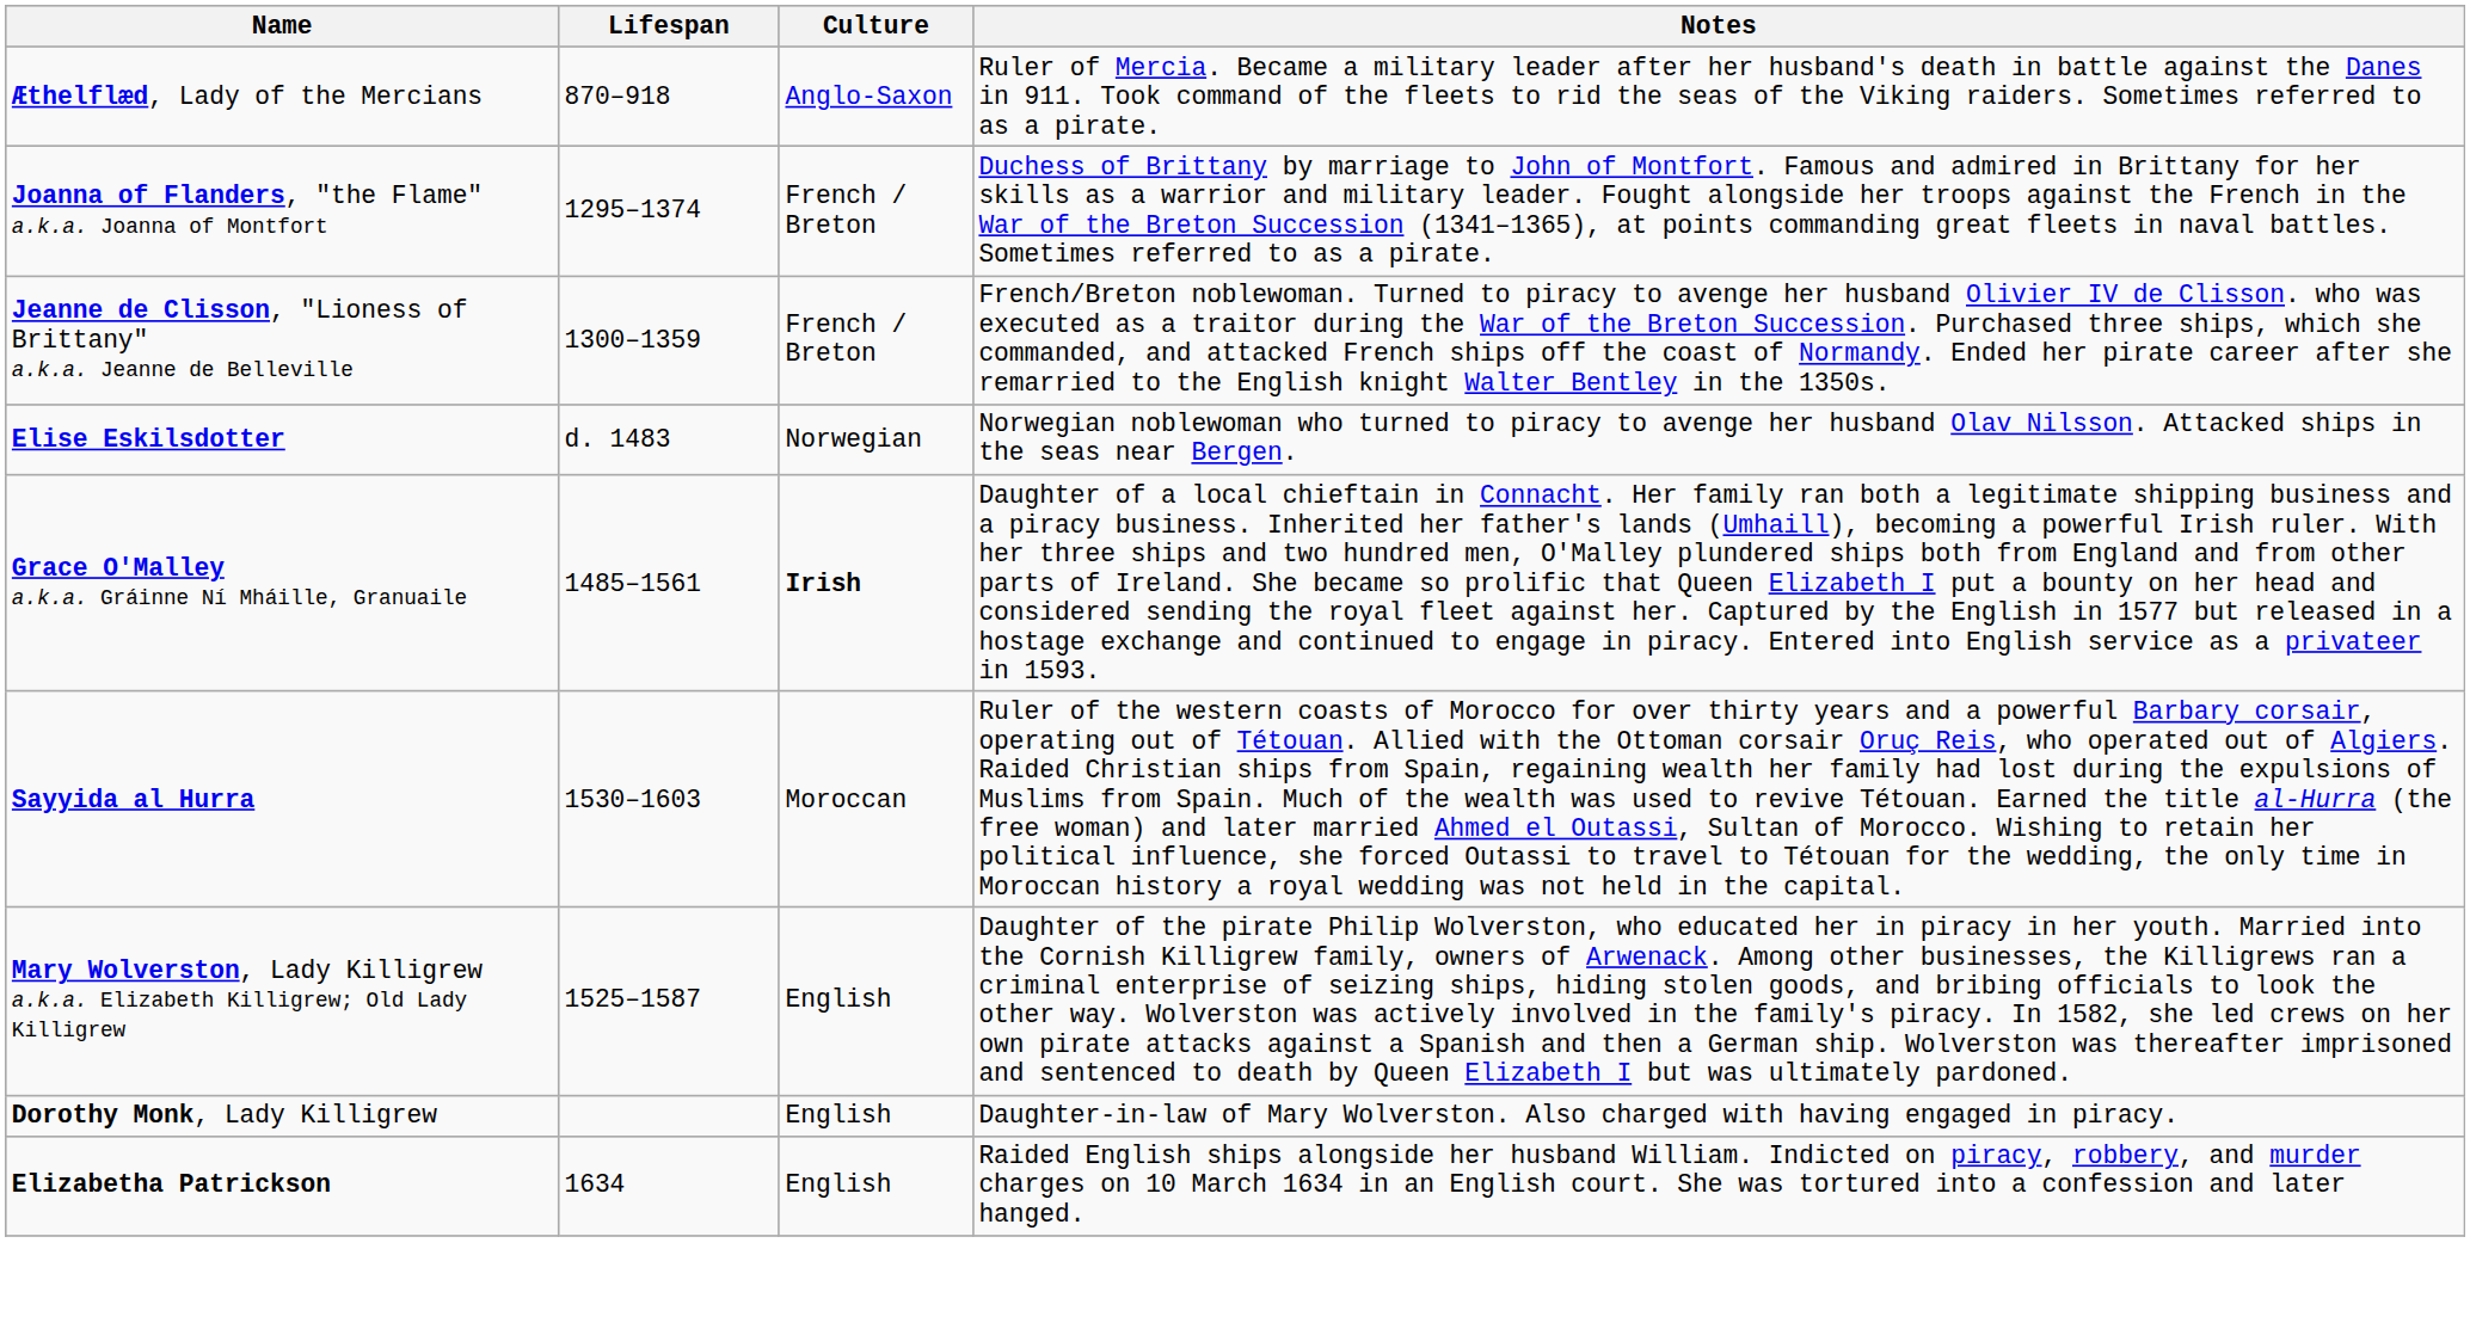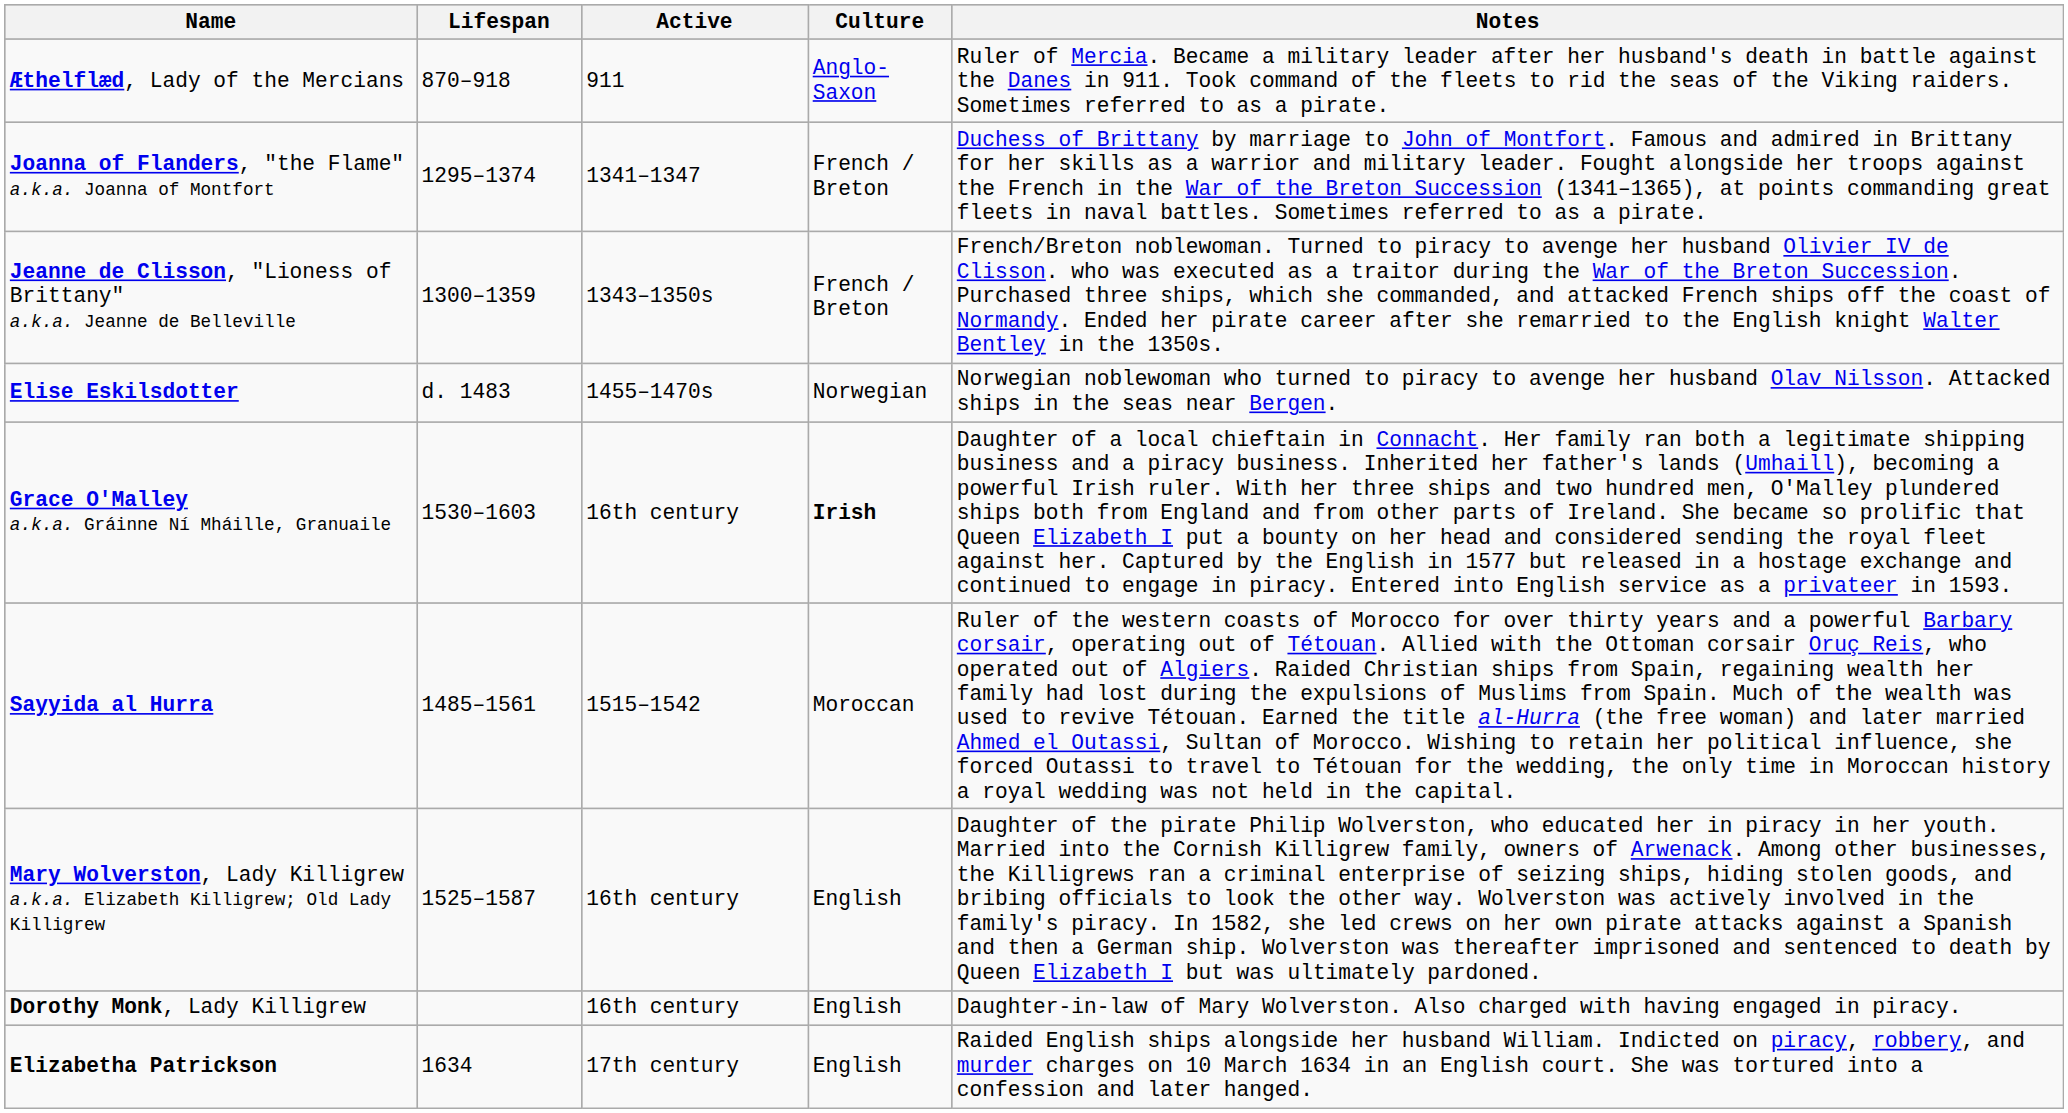+ column: Active | 911 | 1341–1347 | 1343–1350s | 1455–1470s | 16th century | 1515–1542 | 16th century | 16th century | 17th century
Grace O'Malley a.k.a. Gráinne Ní Mháille, Granuaile | Lifespan: 1485–1561 -> 1530–1603
Sayyida al Hurra | Lifespan: 1530–1603 -> 1485–1561
